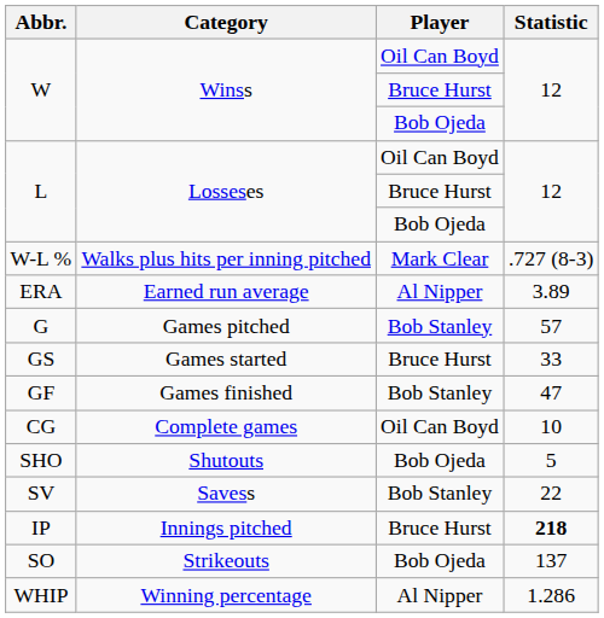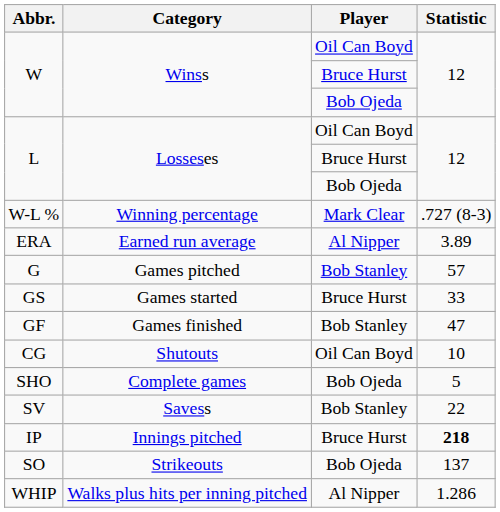W-L % | Category: Walks plus hits per inning pitched -> Winning percentage
CG | Category: Complete games -> Shutouts
SHO | Category: Shutouts -> Complete games
WHIP | Category: Winning percentage -> Walks plus hits per inning pitched
